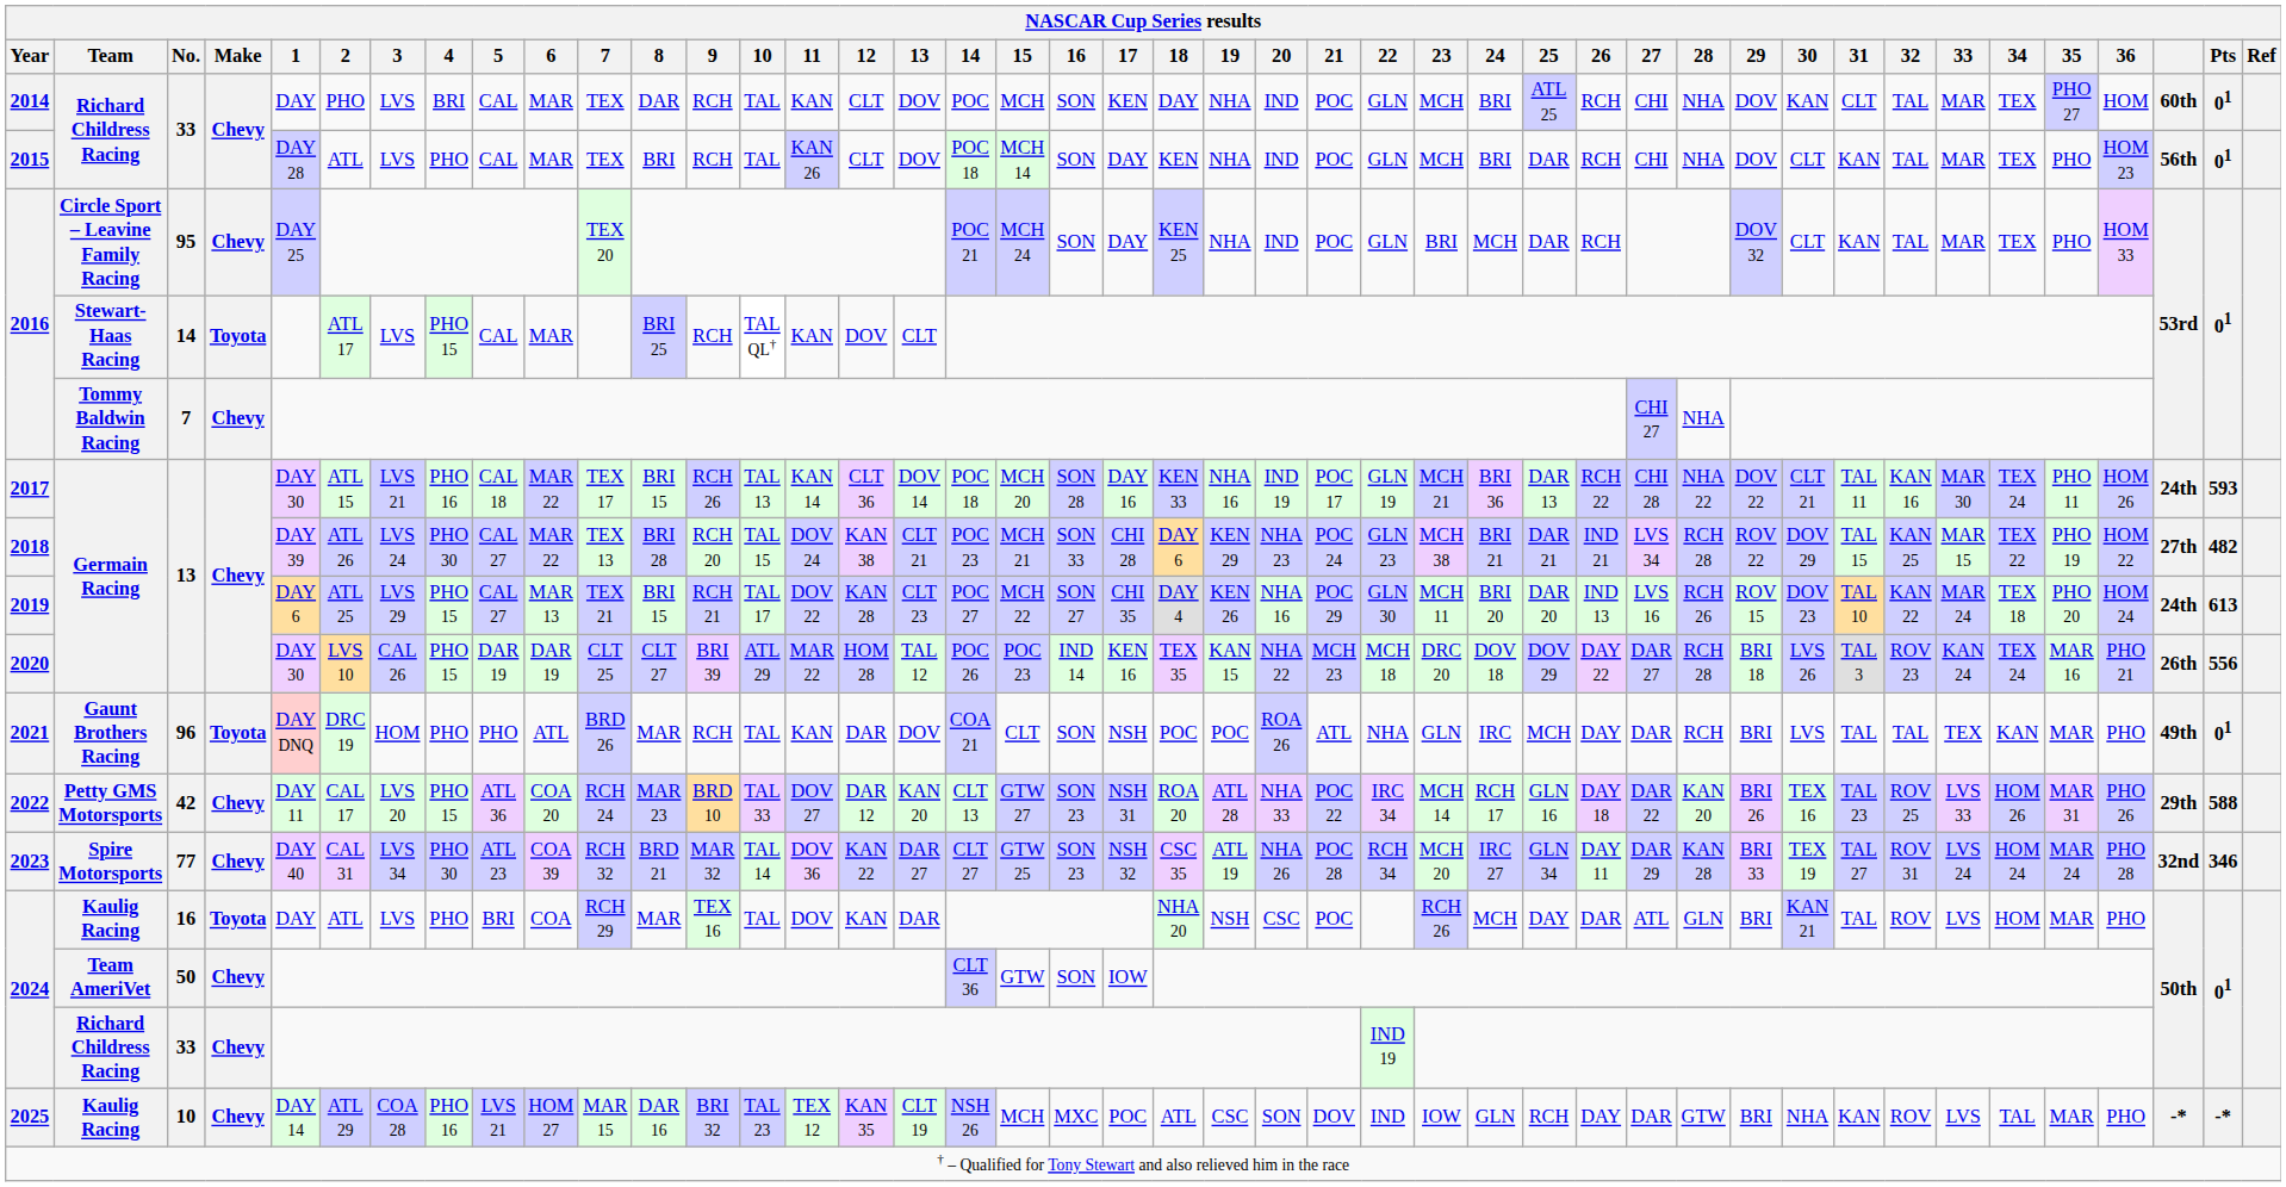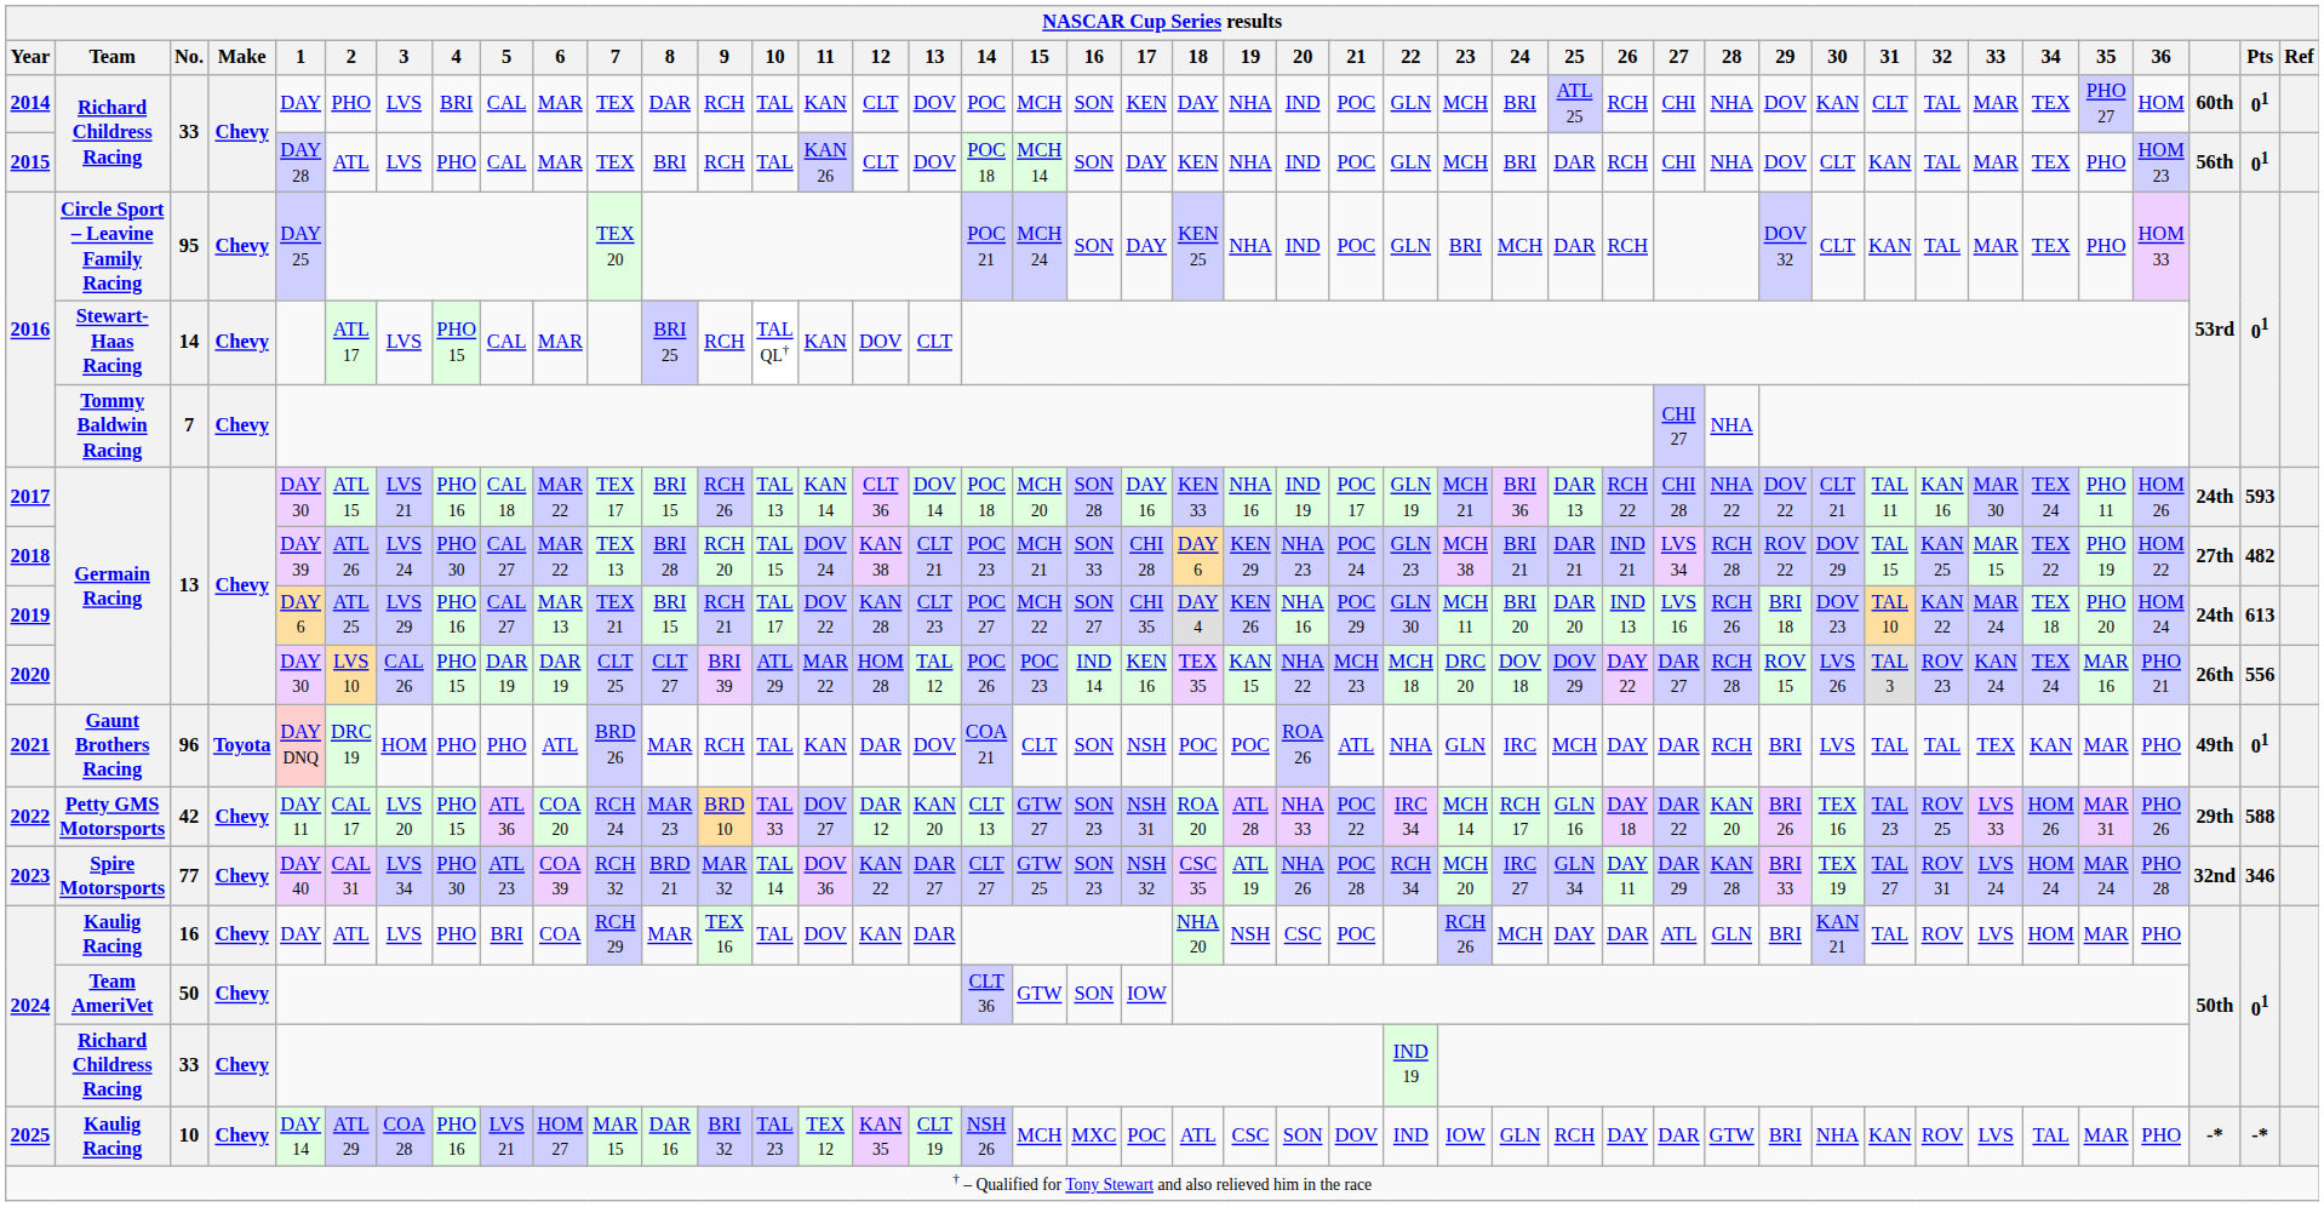2016 / 14 | Make: Toyota -> Chevy
2019 | 4: PHO 15 -> PHO 16
2019 | 29: ROV 15 -> BRI 18
2020 | 29: BRI 18 -> ROV 15
2024 / 16 | Make: Toyota -> Chevy
